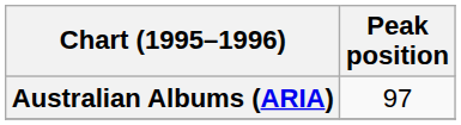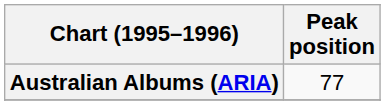Australian Albums (ARIA) | Peak position: 97 -> 77
